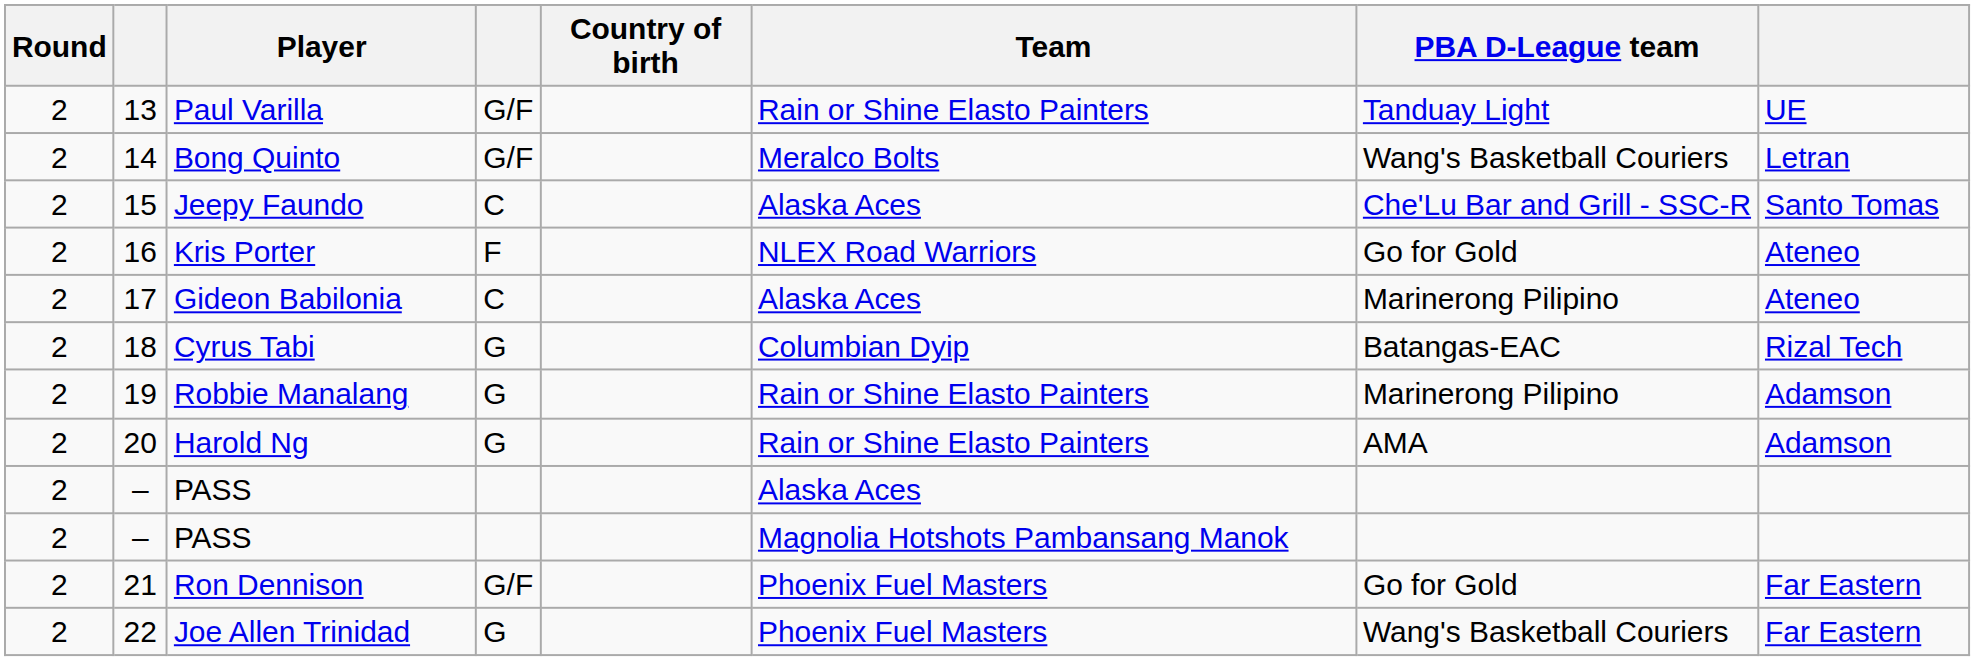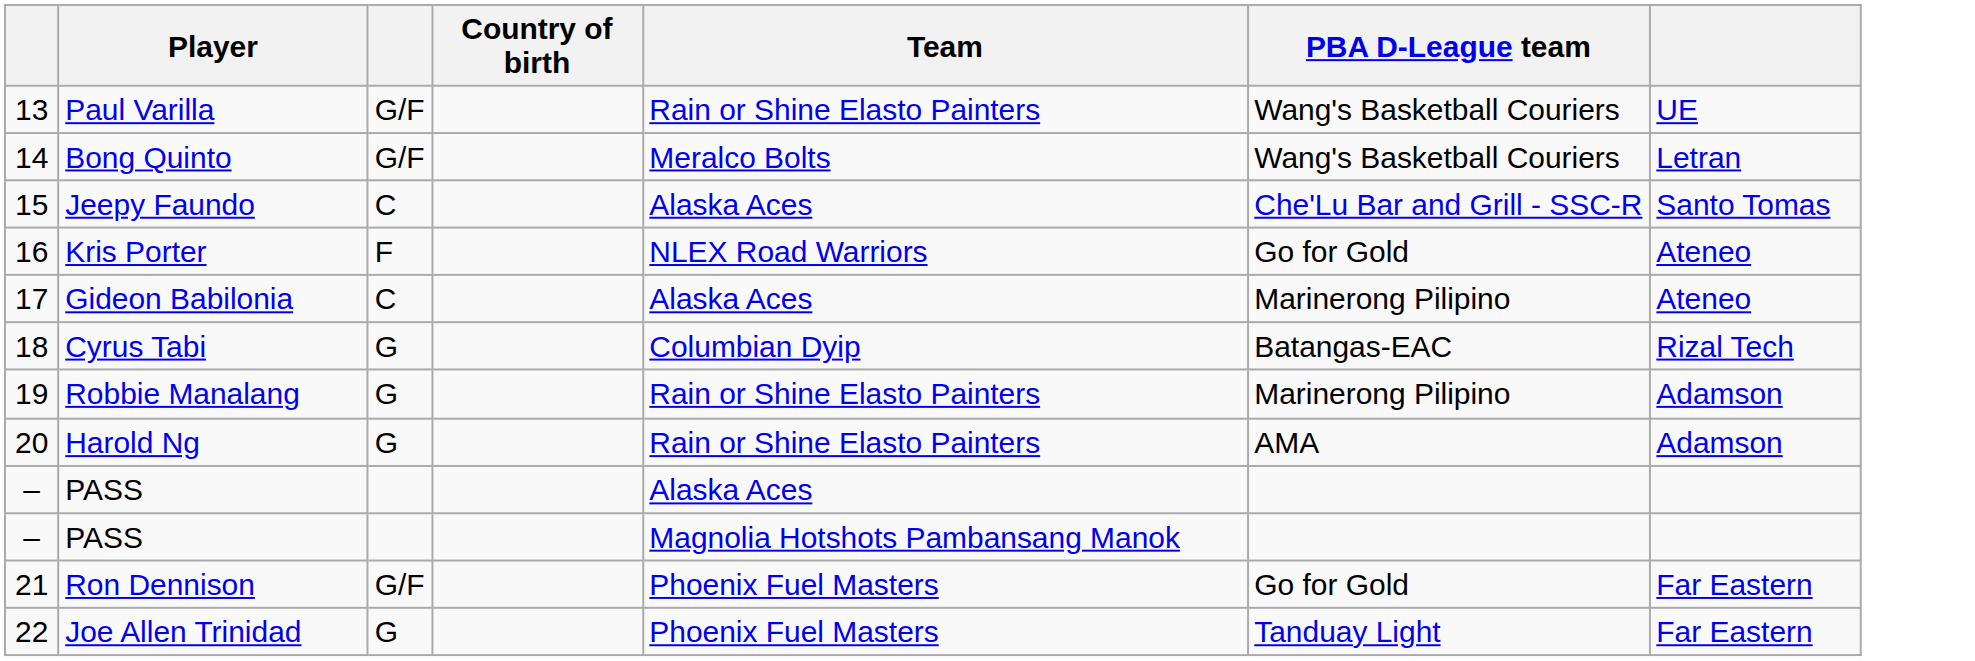- column: Round | 2 | 2 | 2 | 2 | 2 | 2 | 2 | 2 | 2 | 2 | 2 | 2
Paul Varilla | PBA D-League team: Tanduay Light -> Wang's Basketball Couriers
Joe Allen Trinidad | PBA D-League team: Wang's Basketball Couriers -> Tanduay Light
